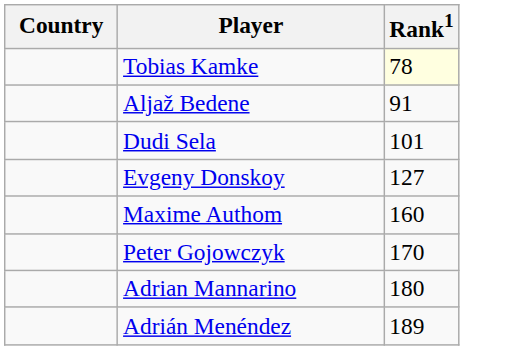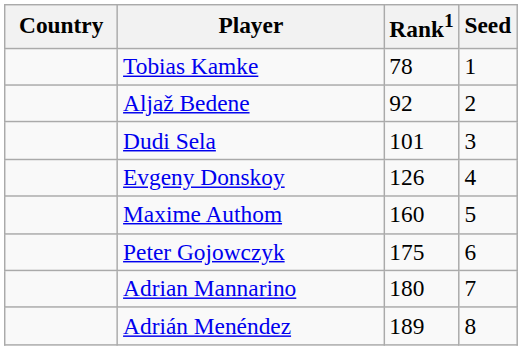+ column: Seed | 1 | 2 | 3 | 4 | 5 | 6 | 7 | 8
Tobias Kamke | Rank1: lightyellow background -> no background
Aljaž Bedene | Rank1: 91 -> 92
Evgeny Donskoy | Rank1: 127 -> 126
Peter Gojowczyk | Rank1: 170 -> 175
